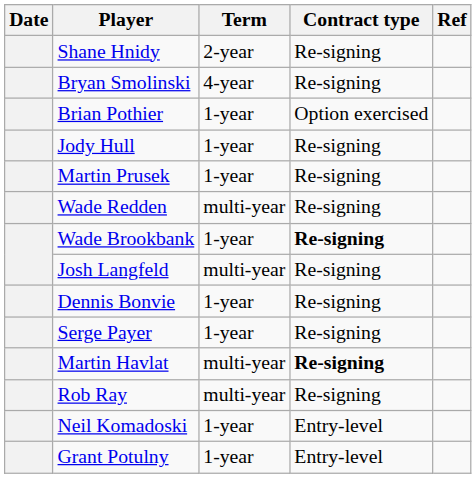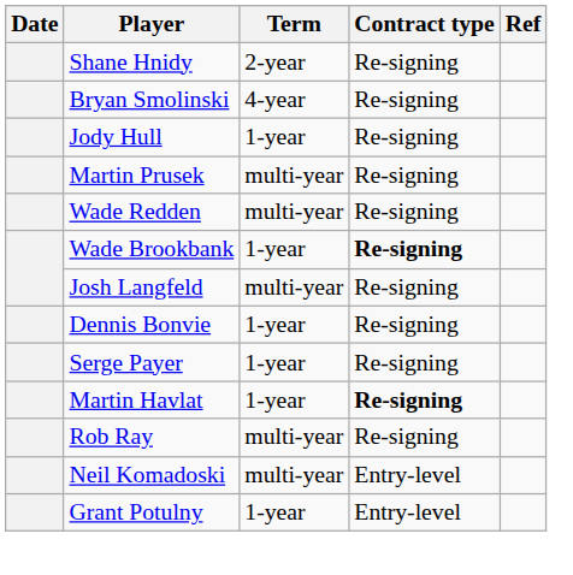- row: Brian Pothier | 1-year | Option exercised
Martin Prusek | Term: 1-year -> multi-year
Martin Havlat | Term: multi-year -> 1-year
Neil Komadoski | Term: 1-year -> multi-year
